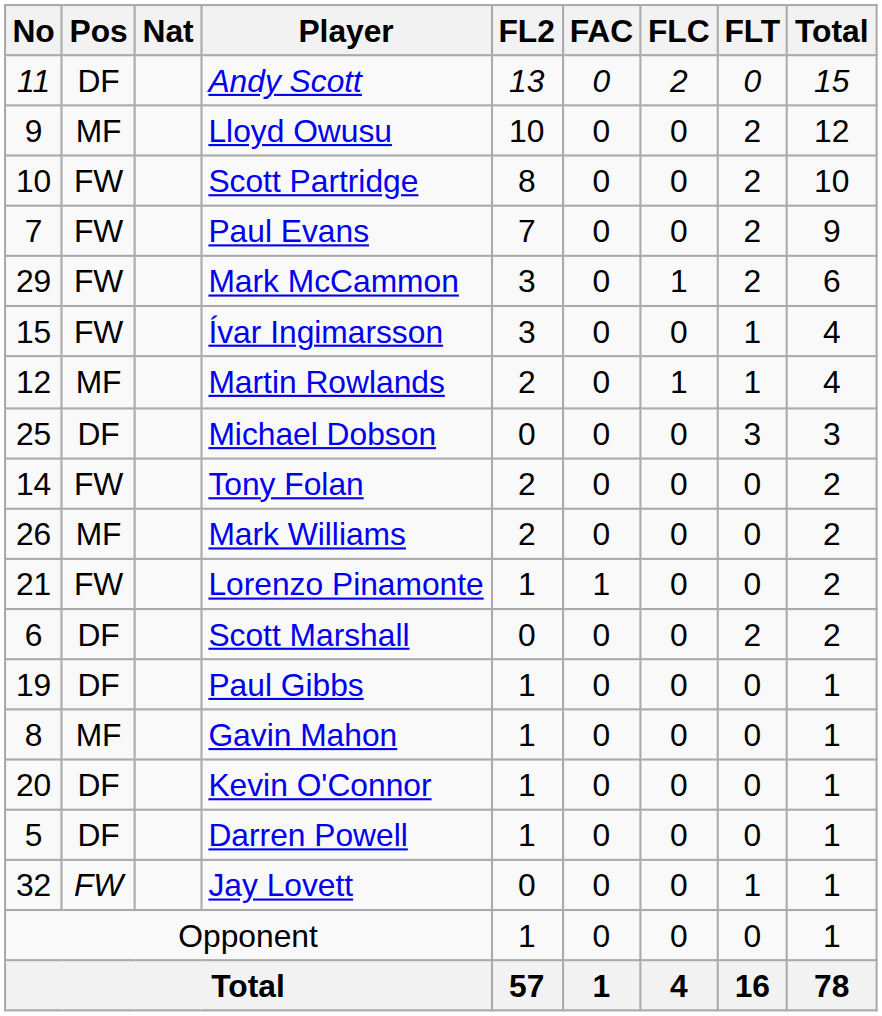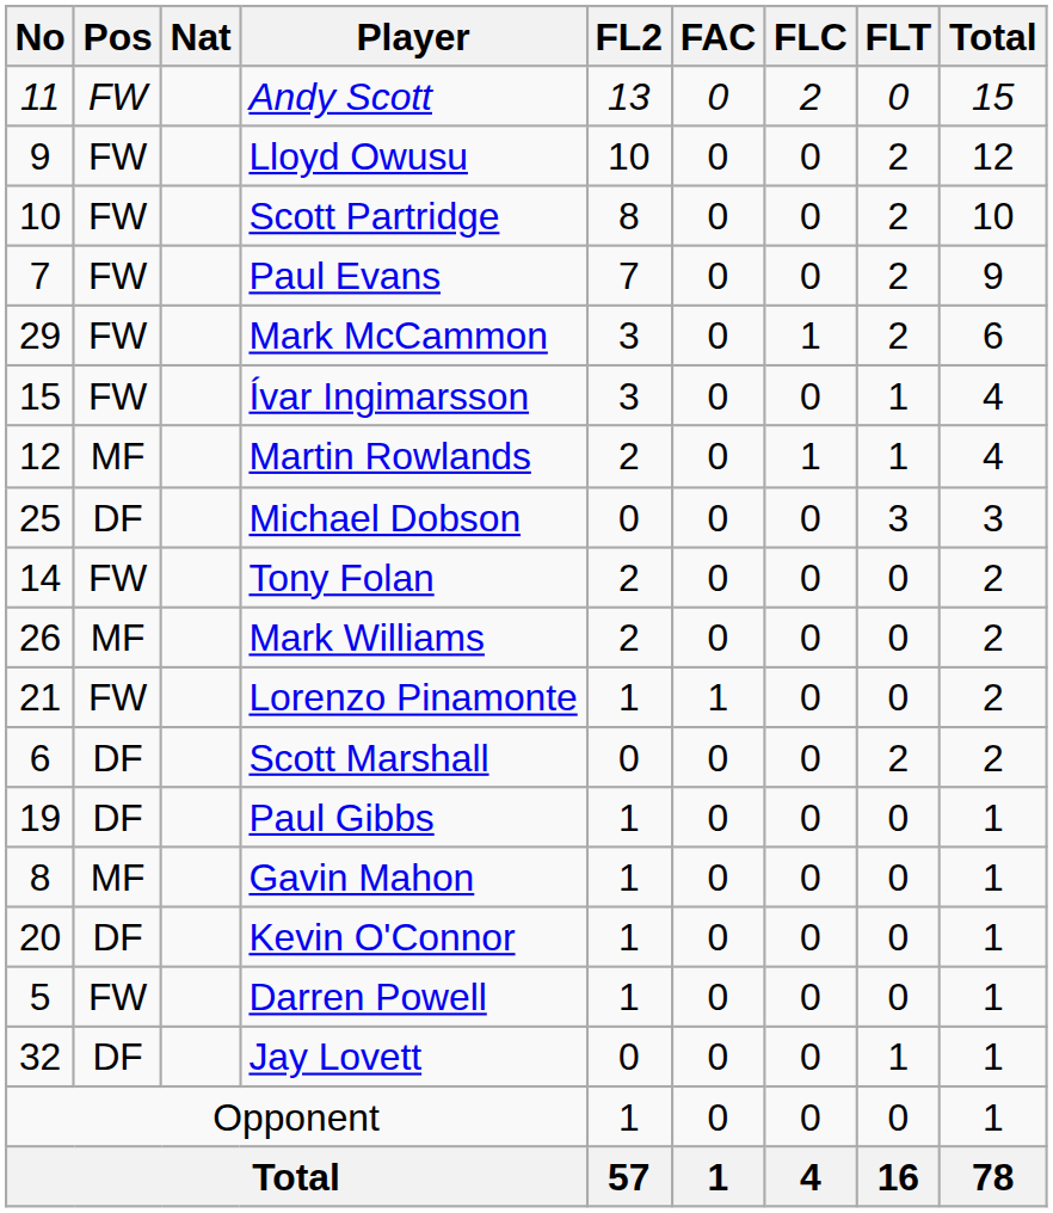Andy Scott | Pos: DF -> FW
Lloyd Owusu | Pos: MF -> FW
Darren Powell | Pos: DF -> FW
Jay Lovett | Pos: FW -> DF
